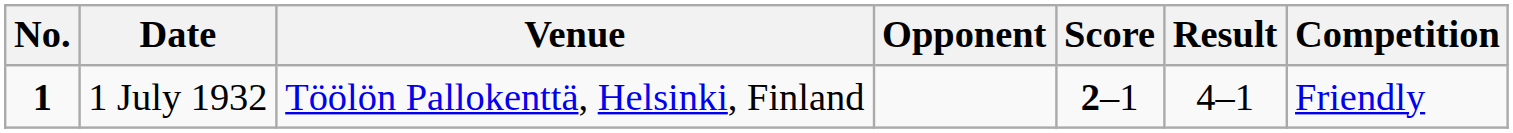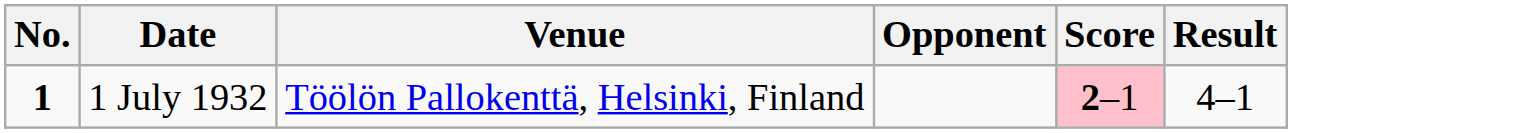- column: Competition | Friendly
1 July 1932 | Score: no background -> pink background
